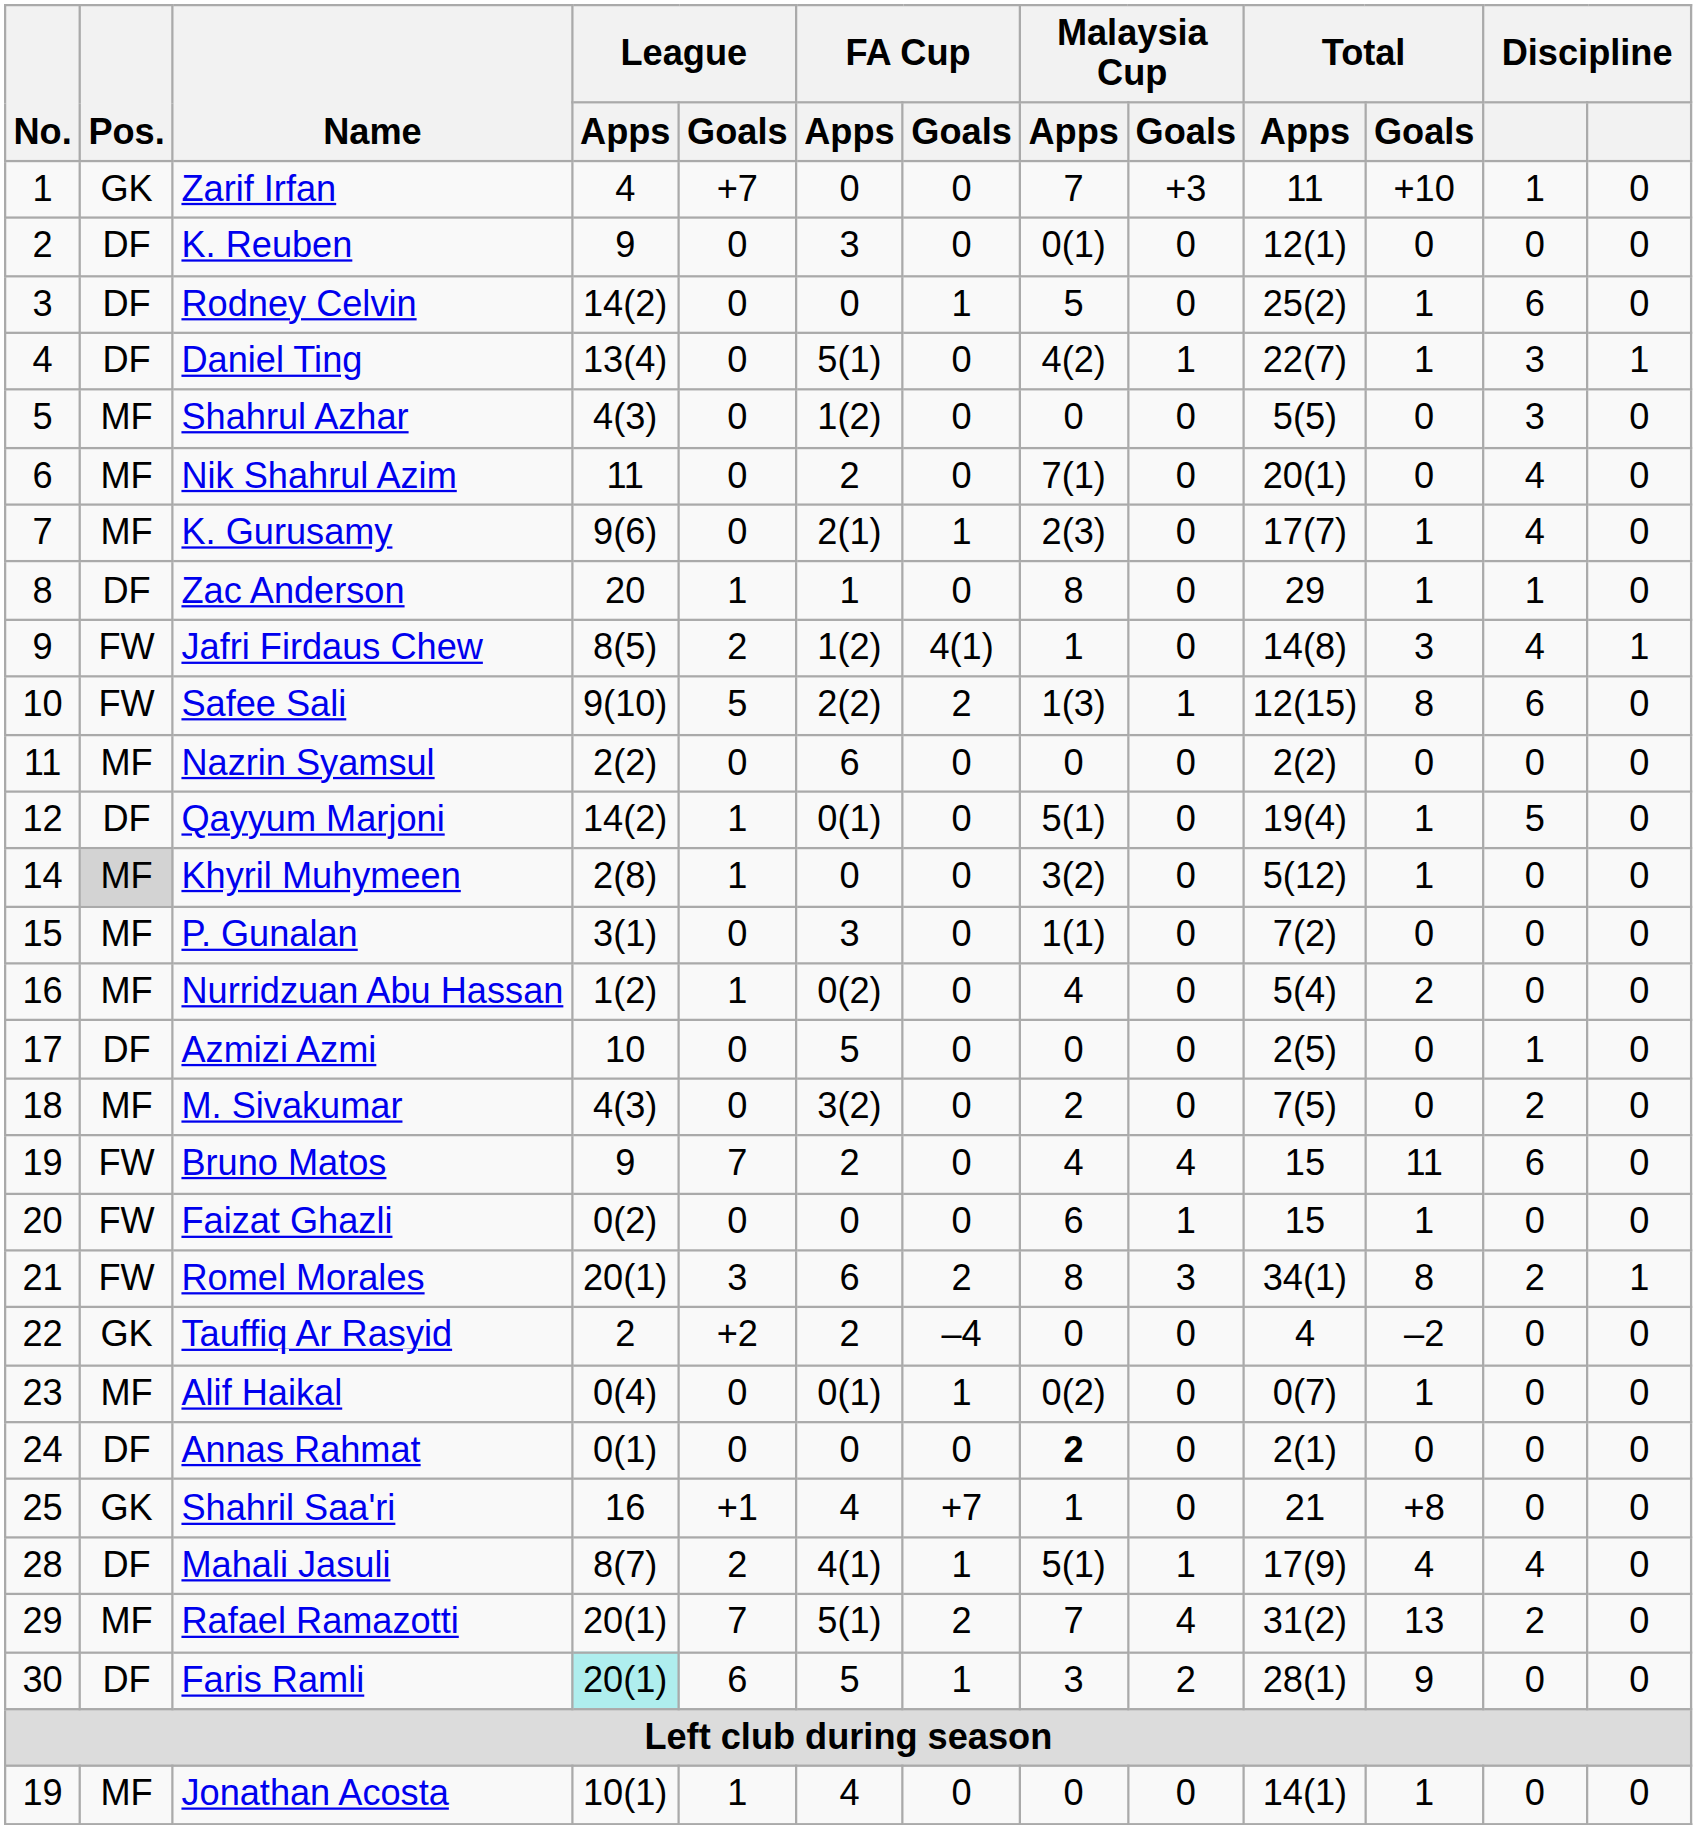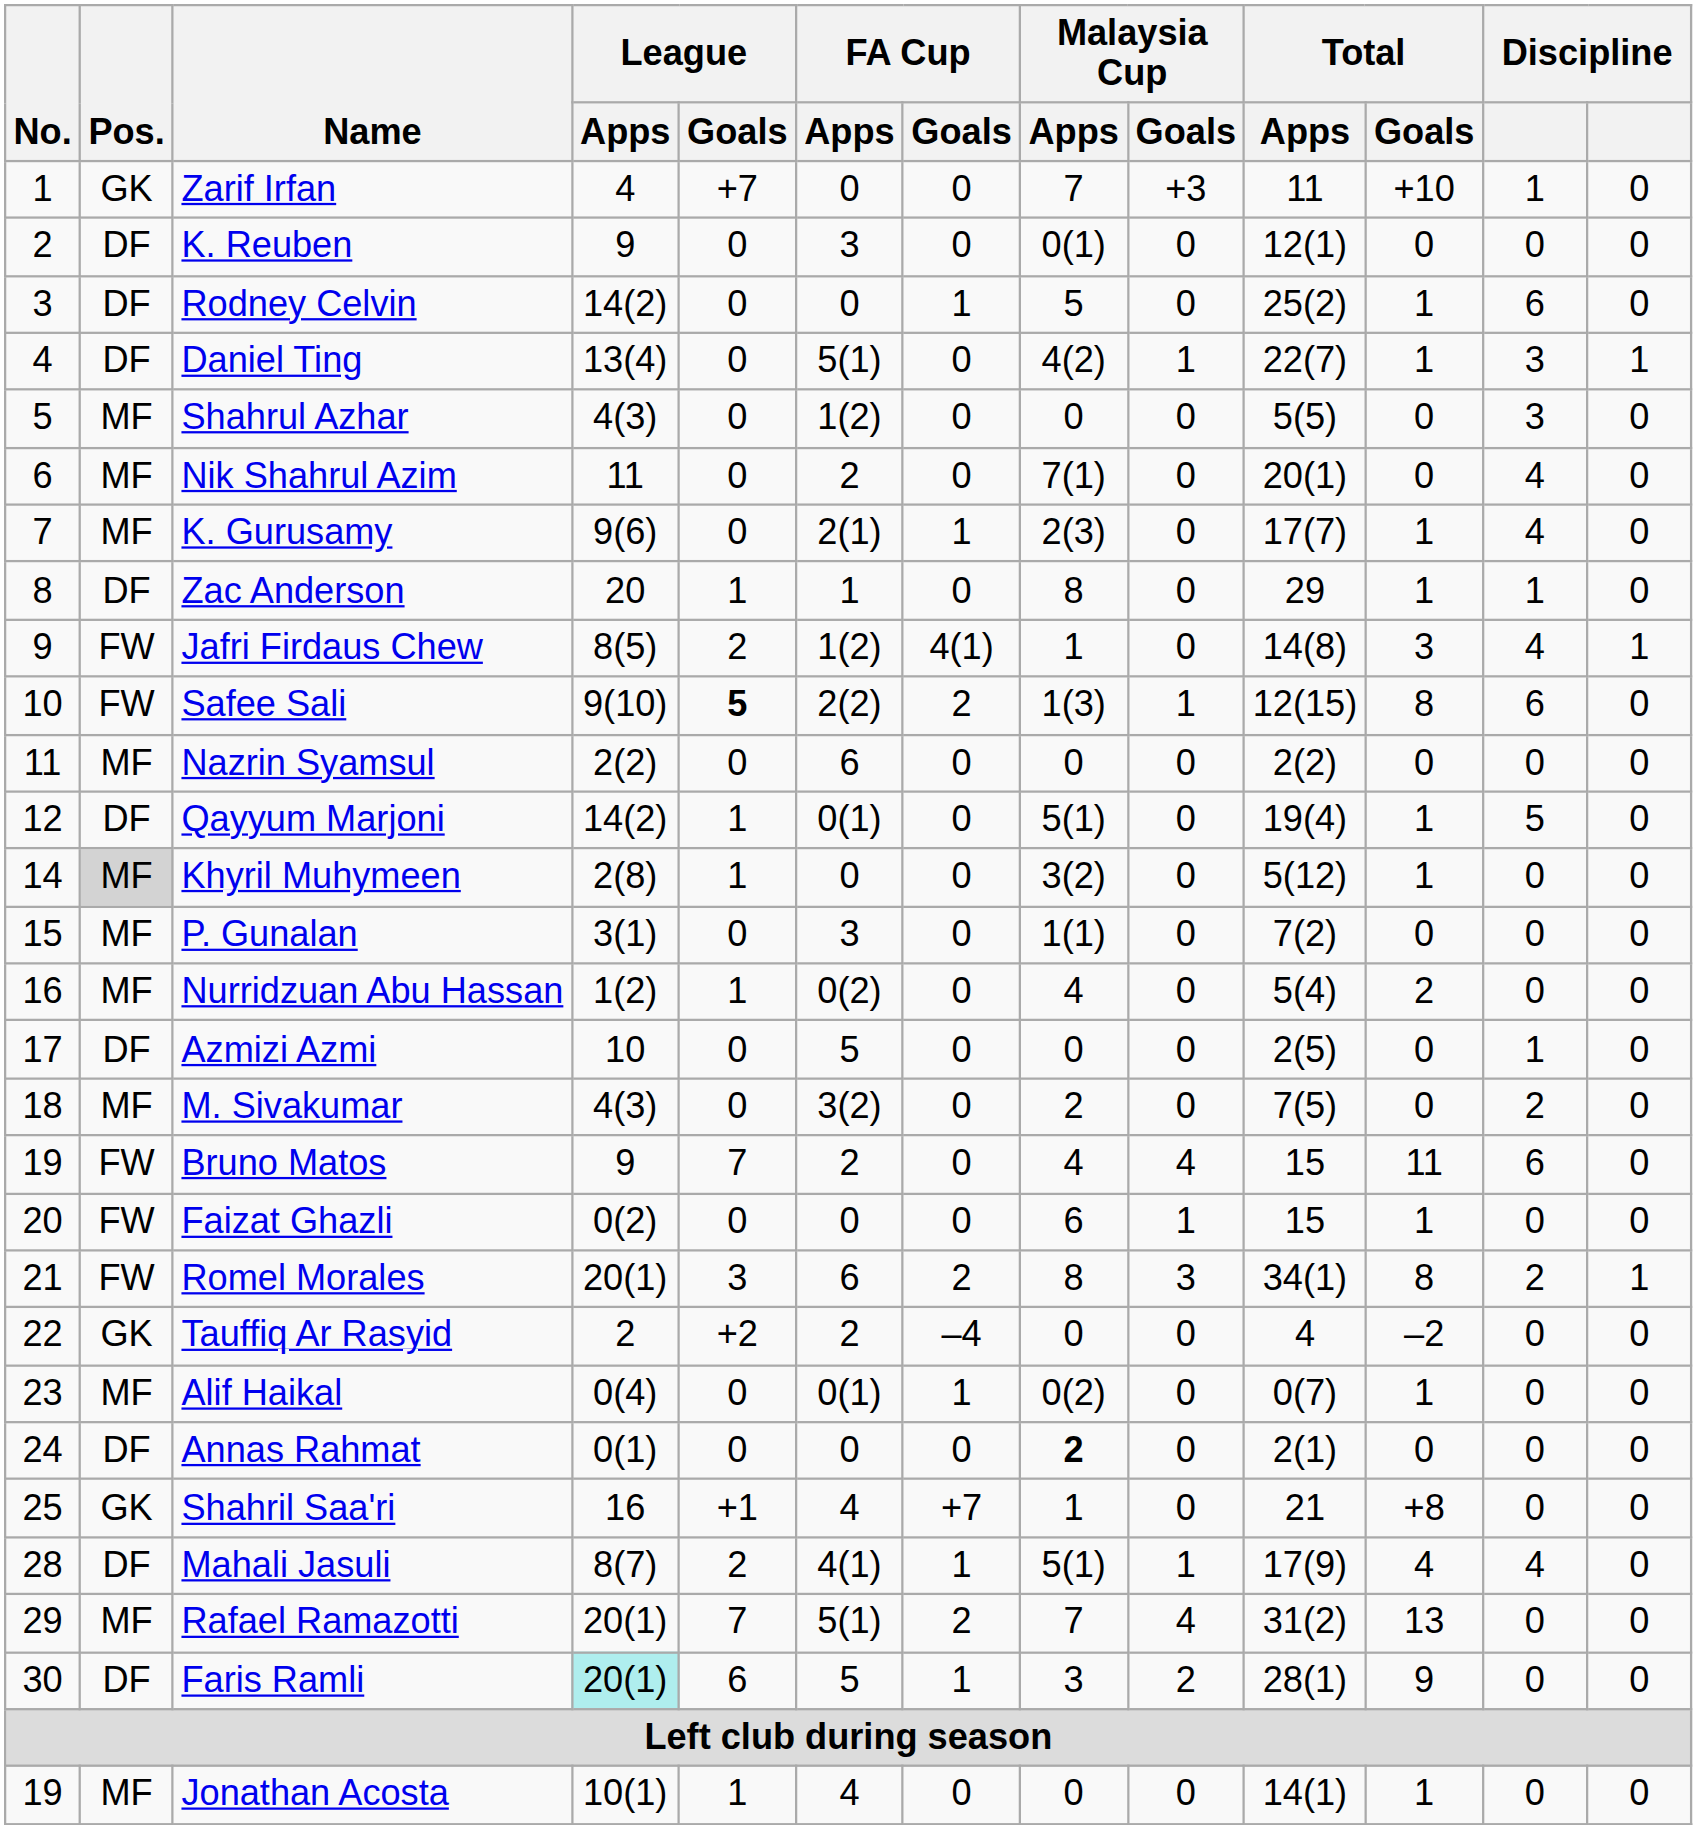Safee Sali | League / Goals: normal -> bold
Rafael Ramazotti | column 12: 2 -> 0
